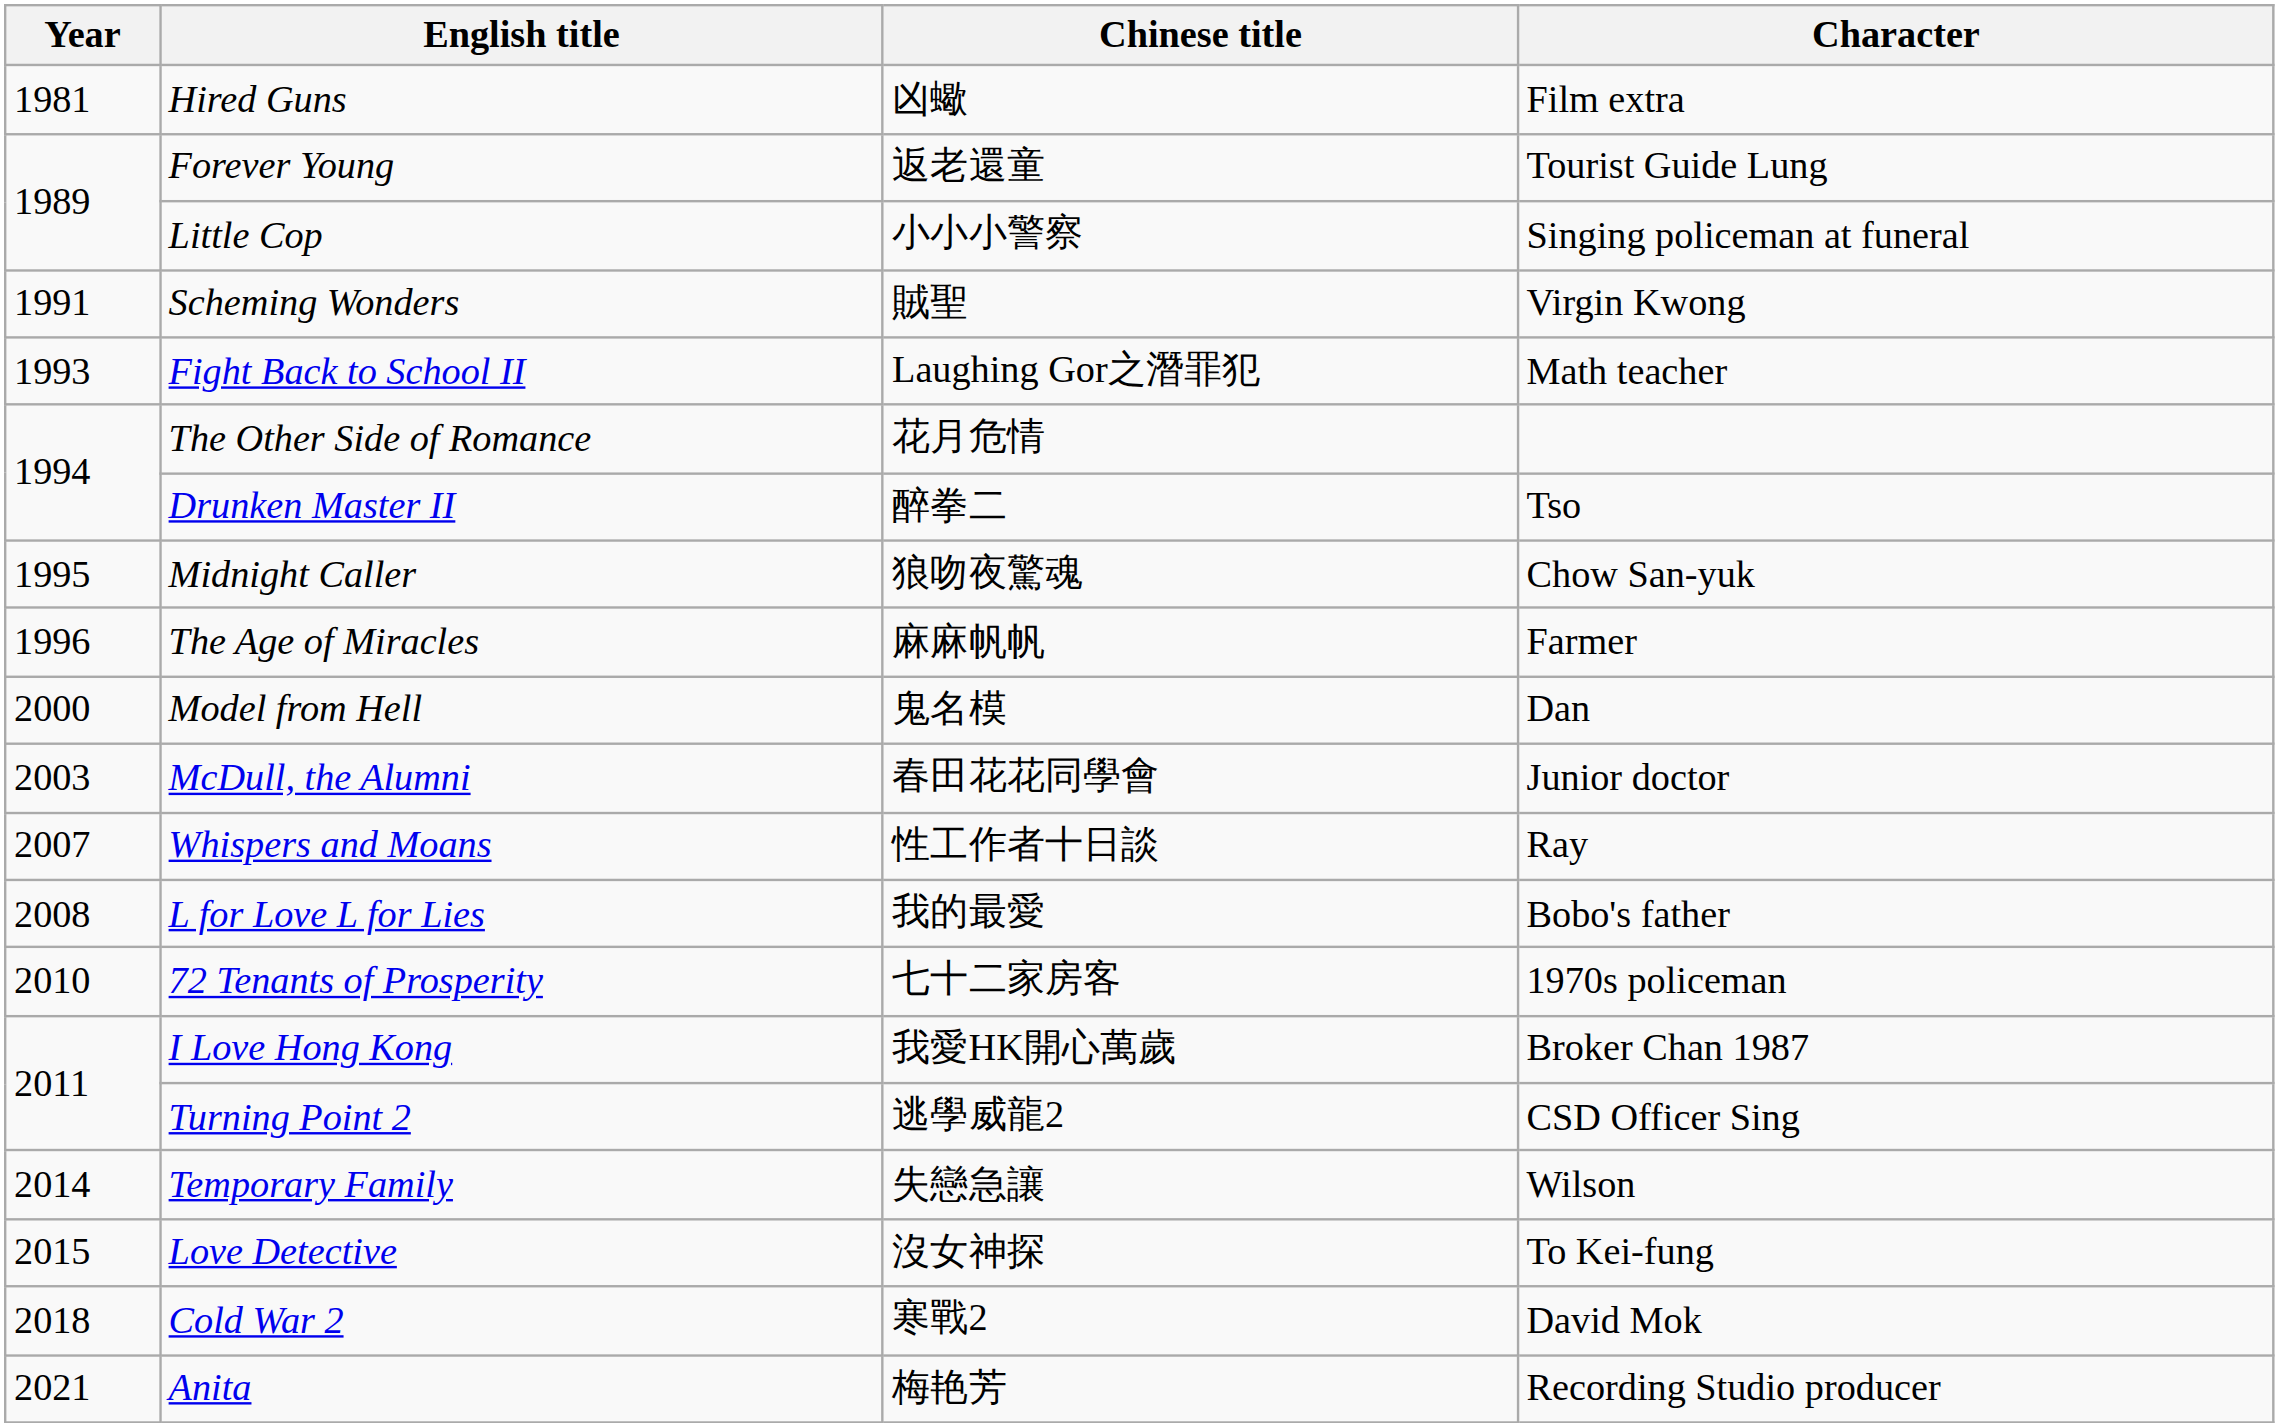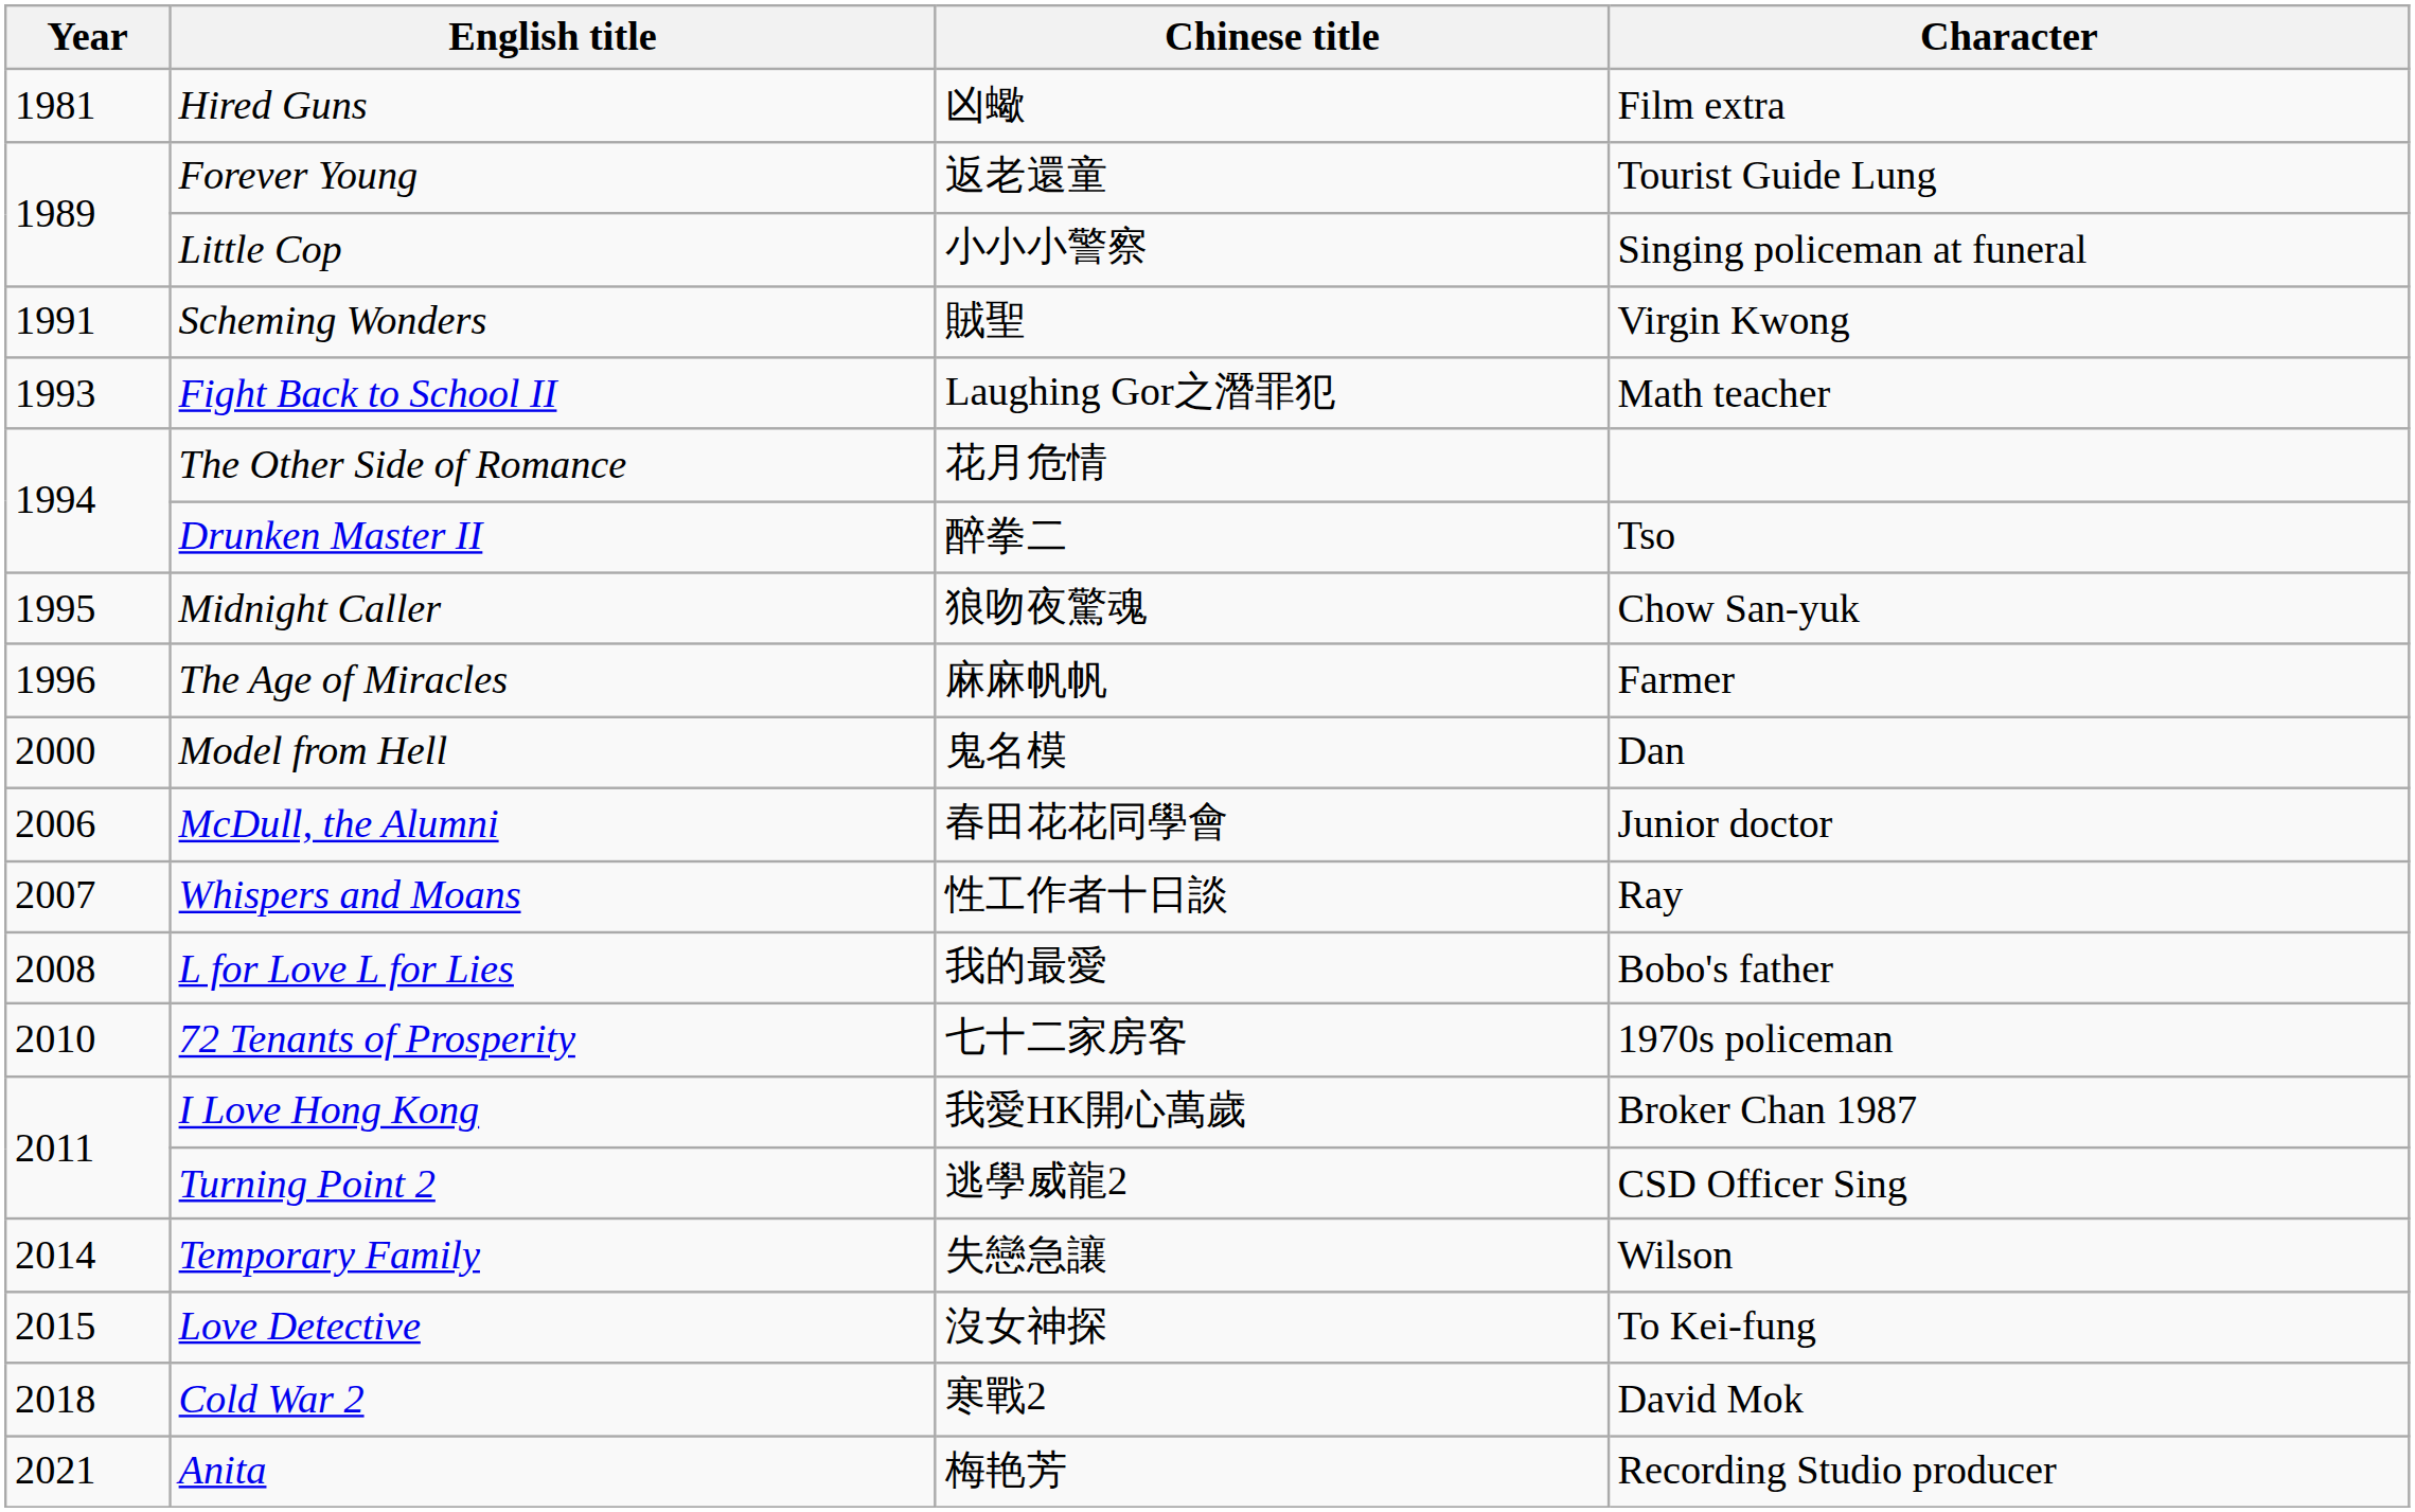McDull, the Alumni | Year: 2003 -> 2006
